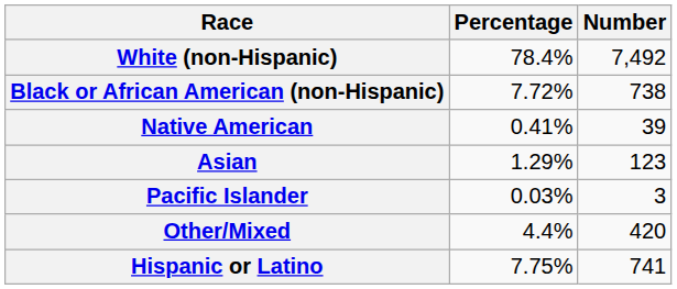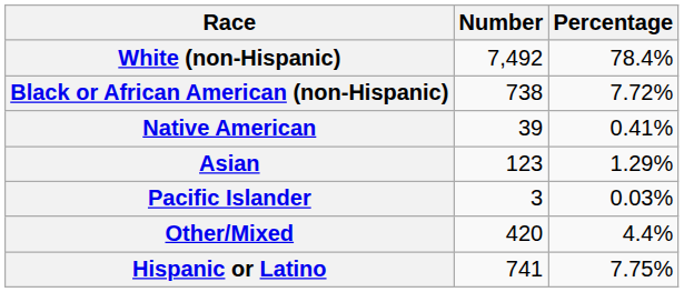columns swapped: Number <-> Percentage
